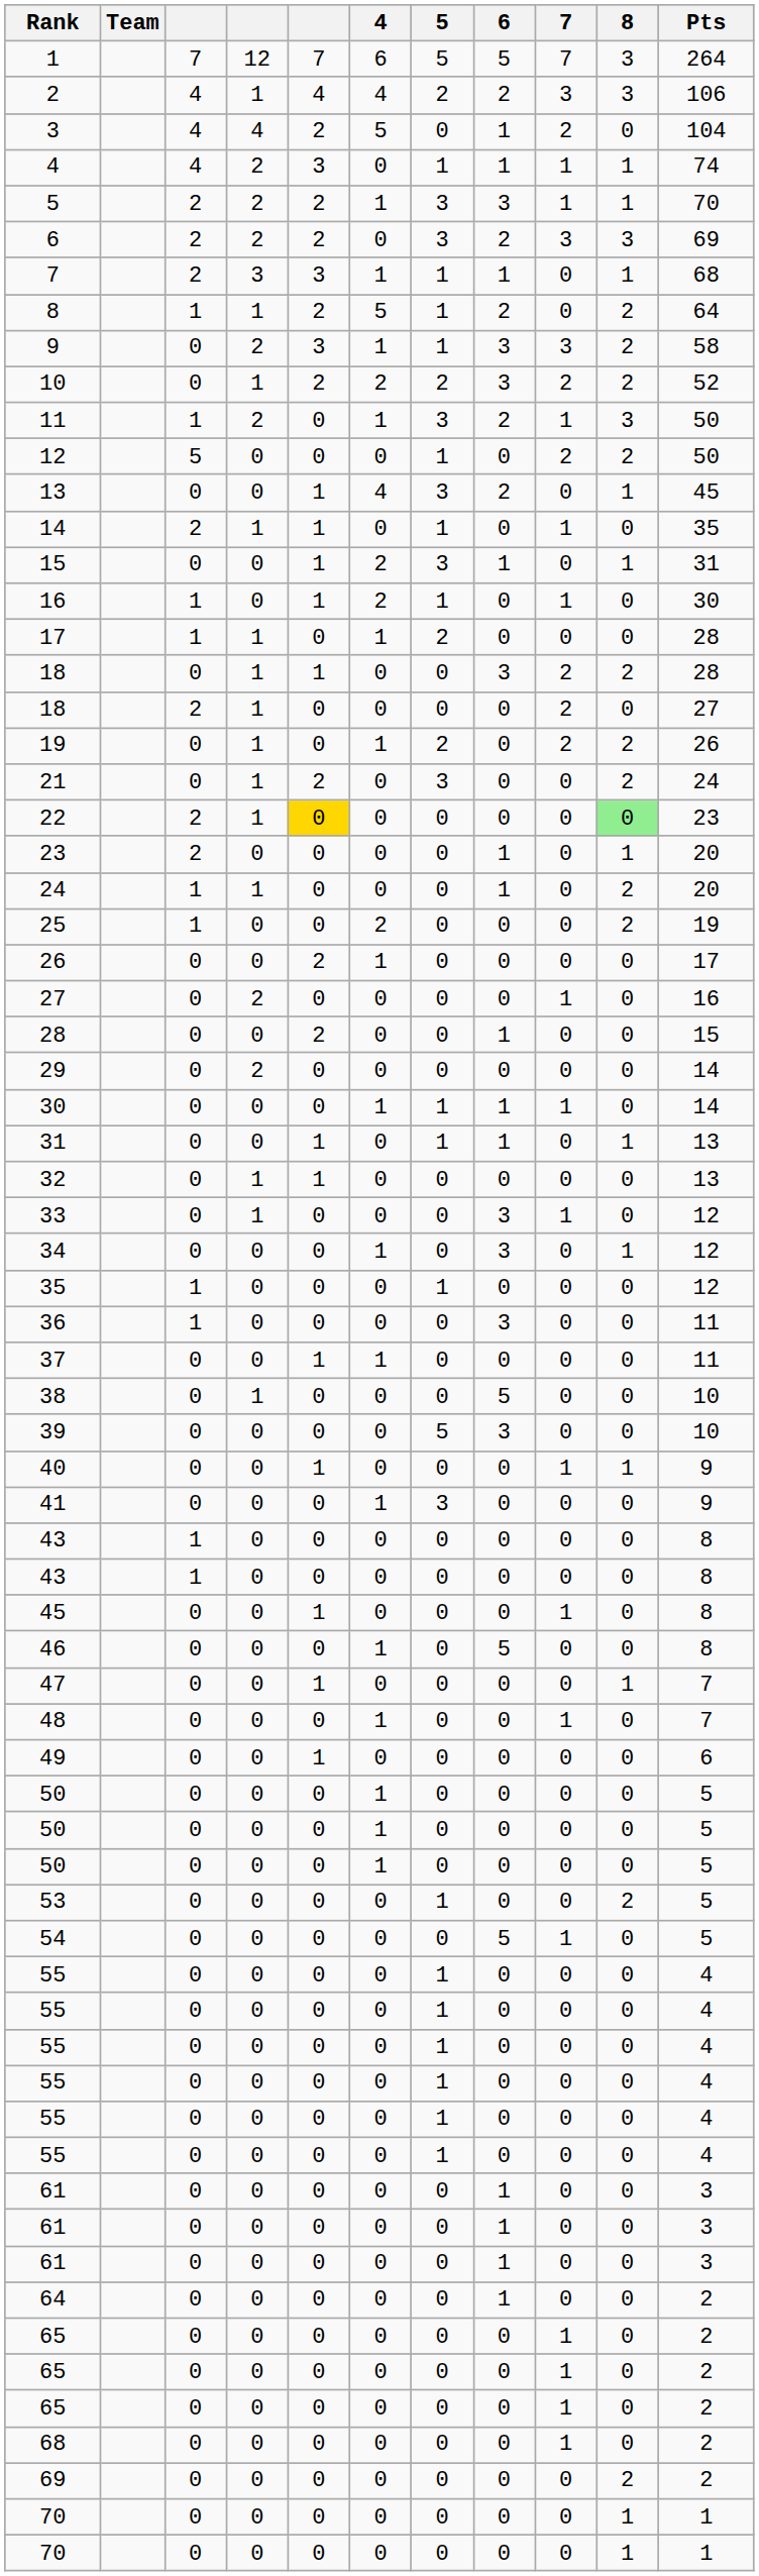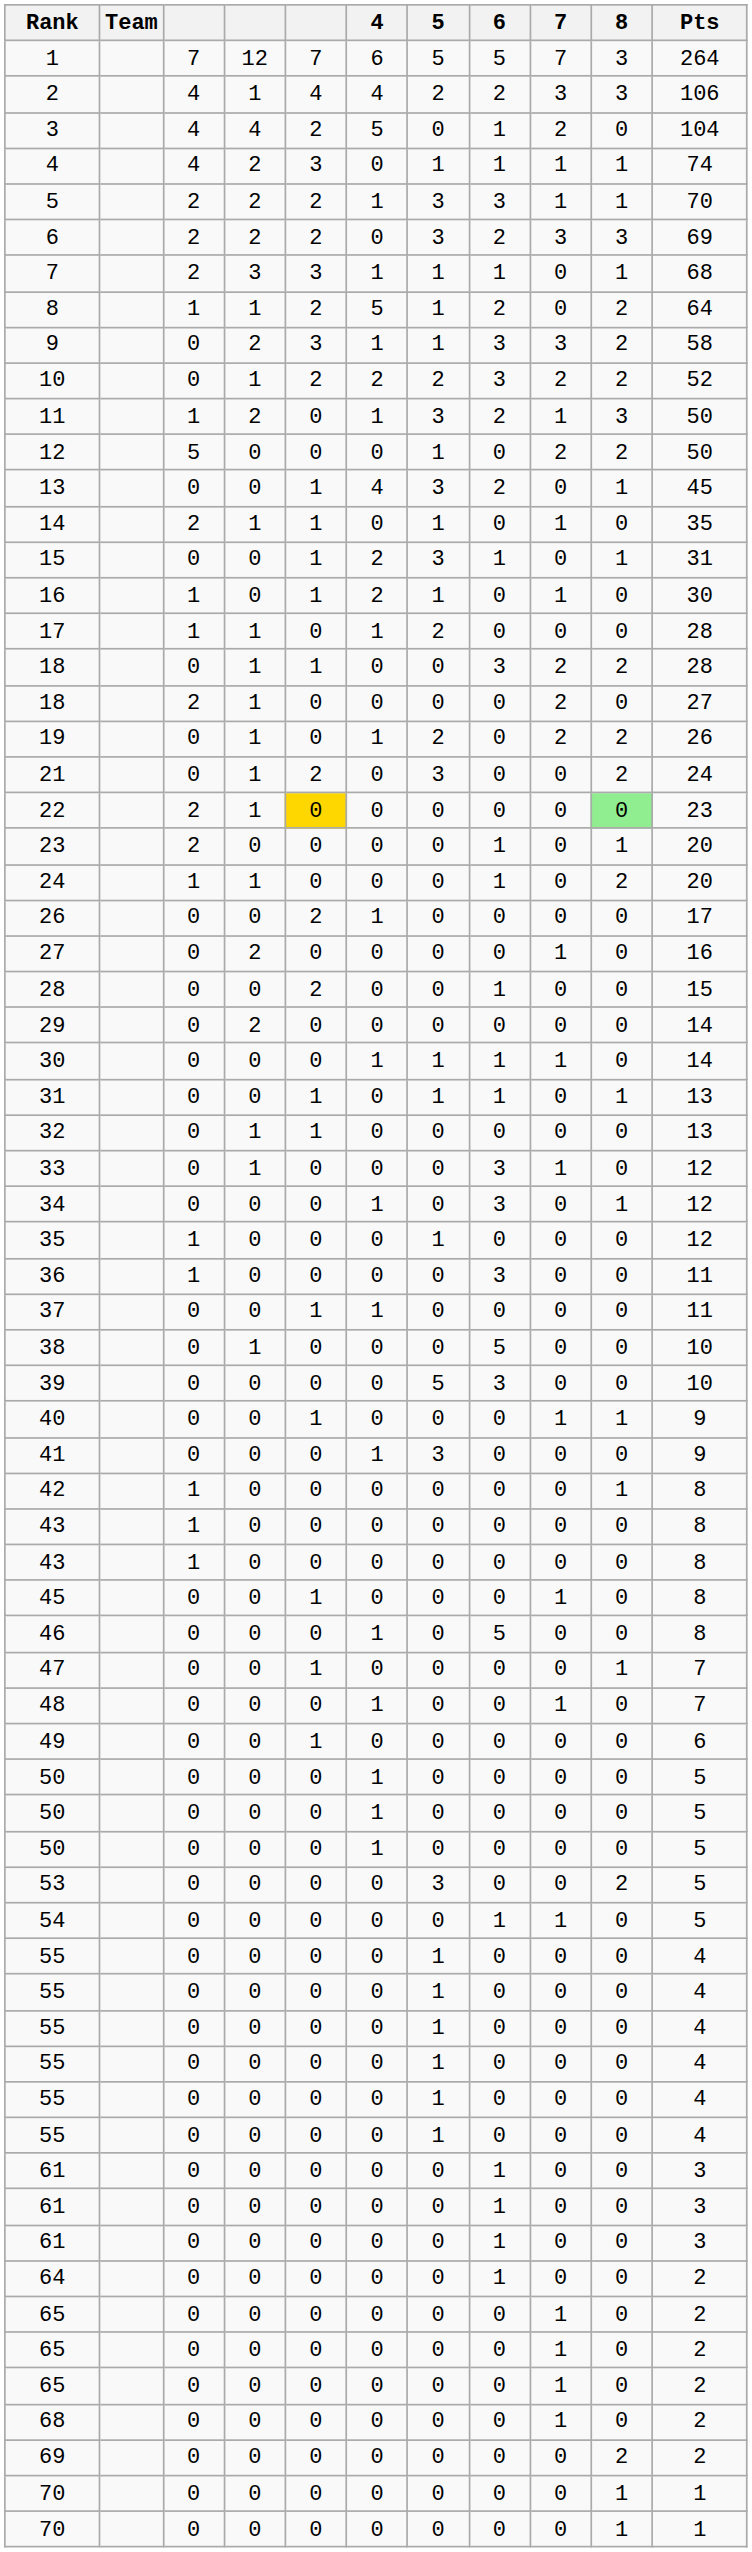- row: 25 | 1 | 0 | 0 | 2 | 0 | 0 | 0 | 2 | 19
+ row: 42 | 1 | 0 | 0 | 0 | 0 | 0 | 0 | 1 | 8
53 | 5: 1 -> 3
54 | 6: 5 -> 1
